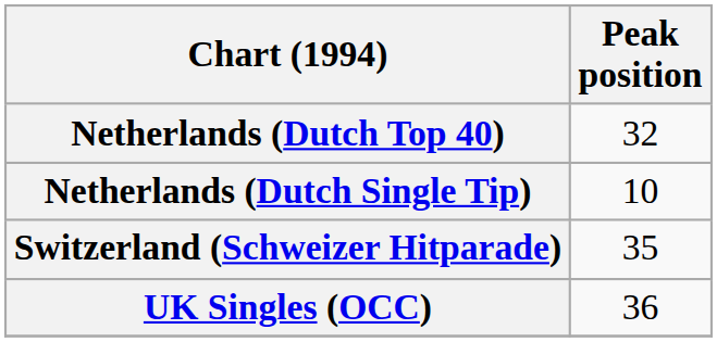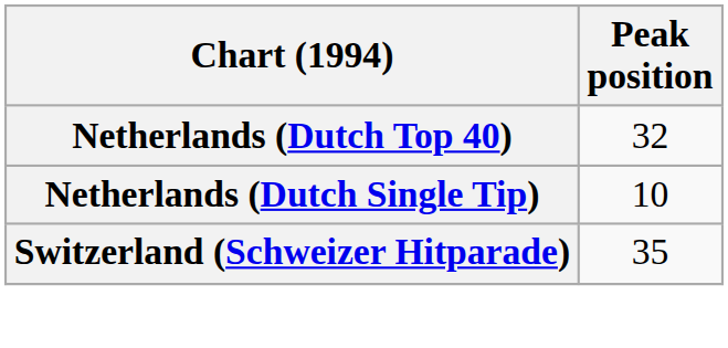- row: UK Singles (OCC) | 36
